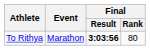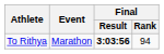To Rithya | Final / Rank: 80 -> 94
